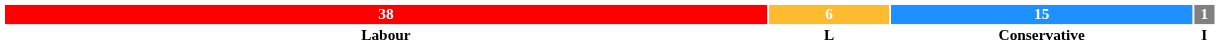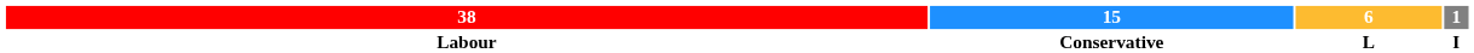columns swapped: 15 <-> 6
